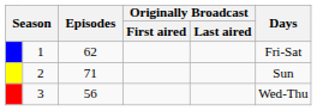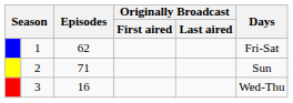3 | Episodes: 56 -> 16
